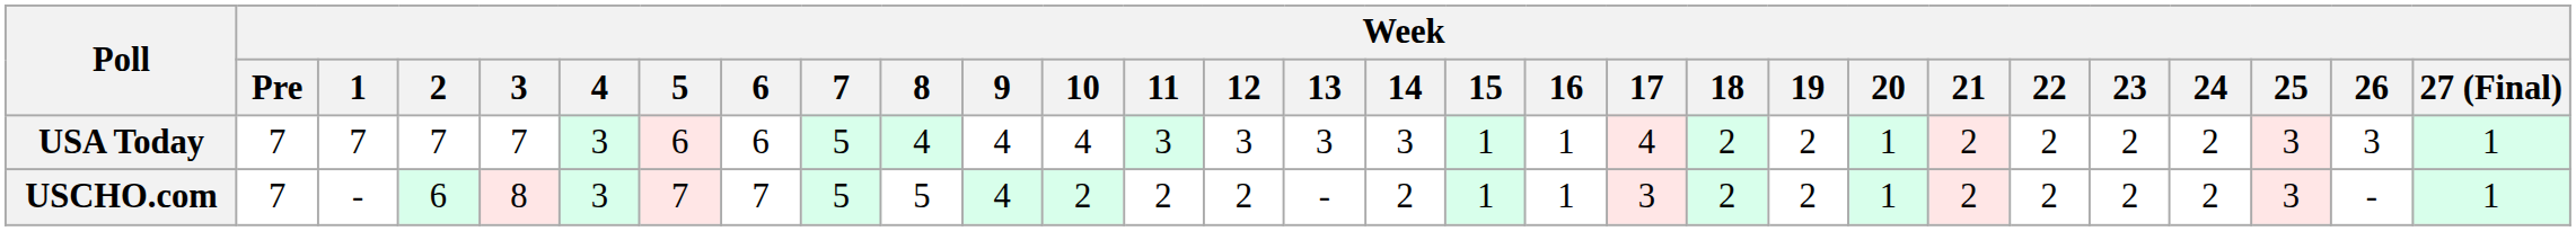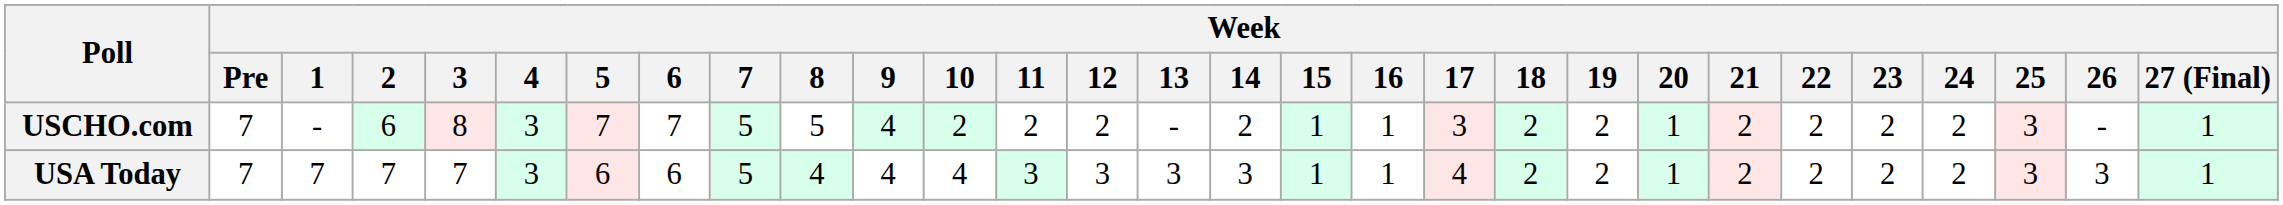rows swapped: USCHO.com <-> USA Today
